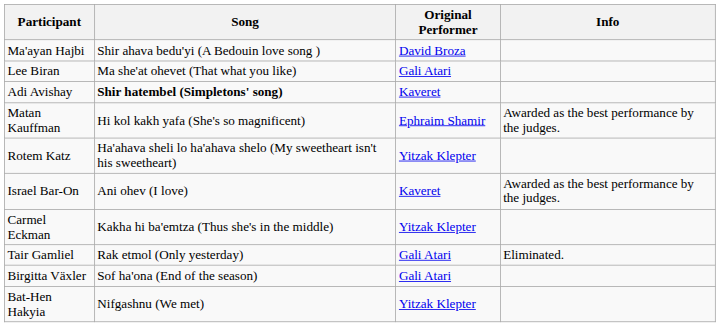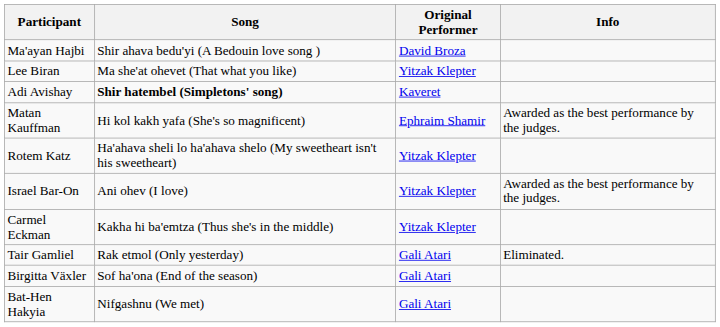Lee Biran | Original Performer: Gali Atari -> Yitzak Klepter
Israel Bar-On | Original Performer: Kaveret -> Yitzak Klepter
Bat-Hen Hakyia | Original Performer: Yitzak Klepter -> Gali Atari
